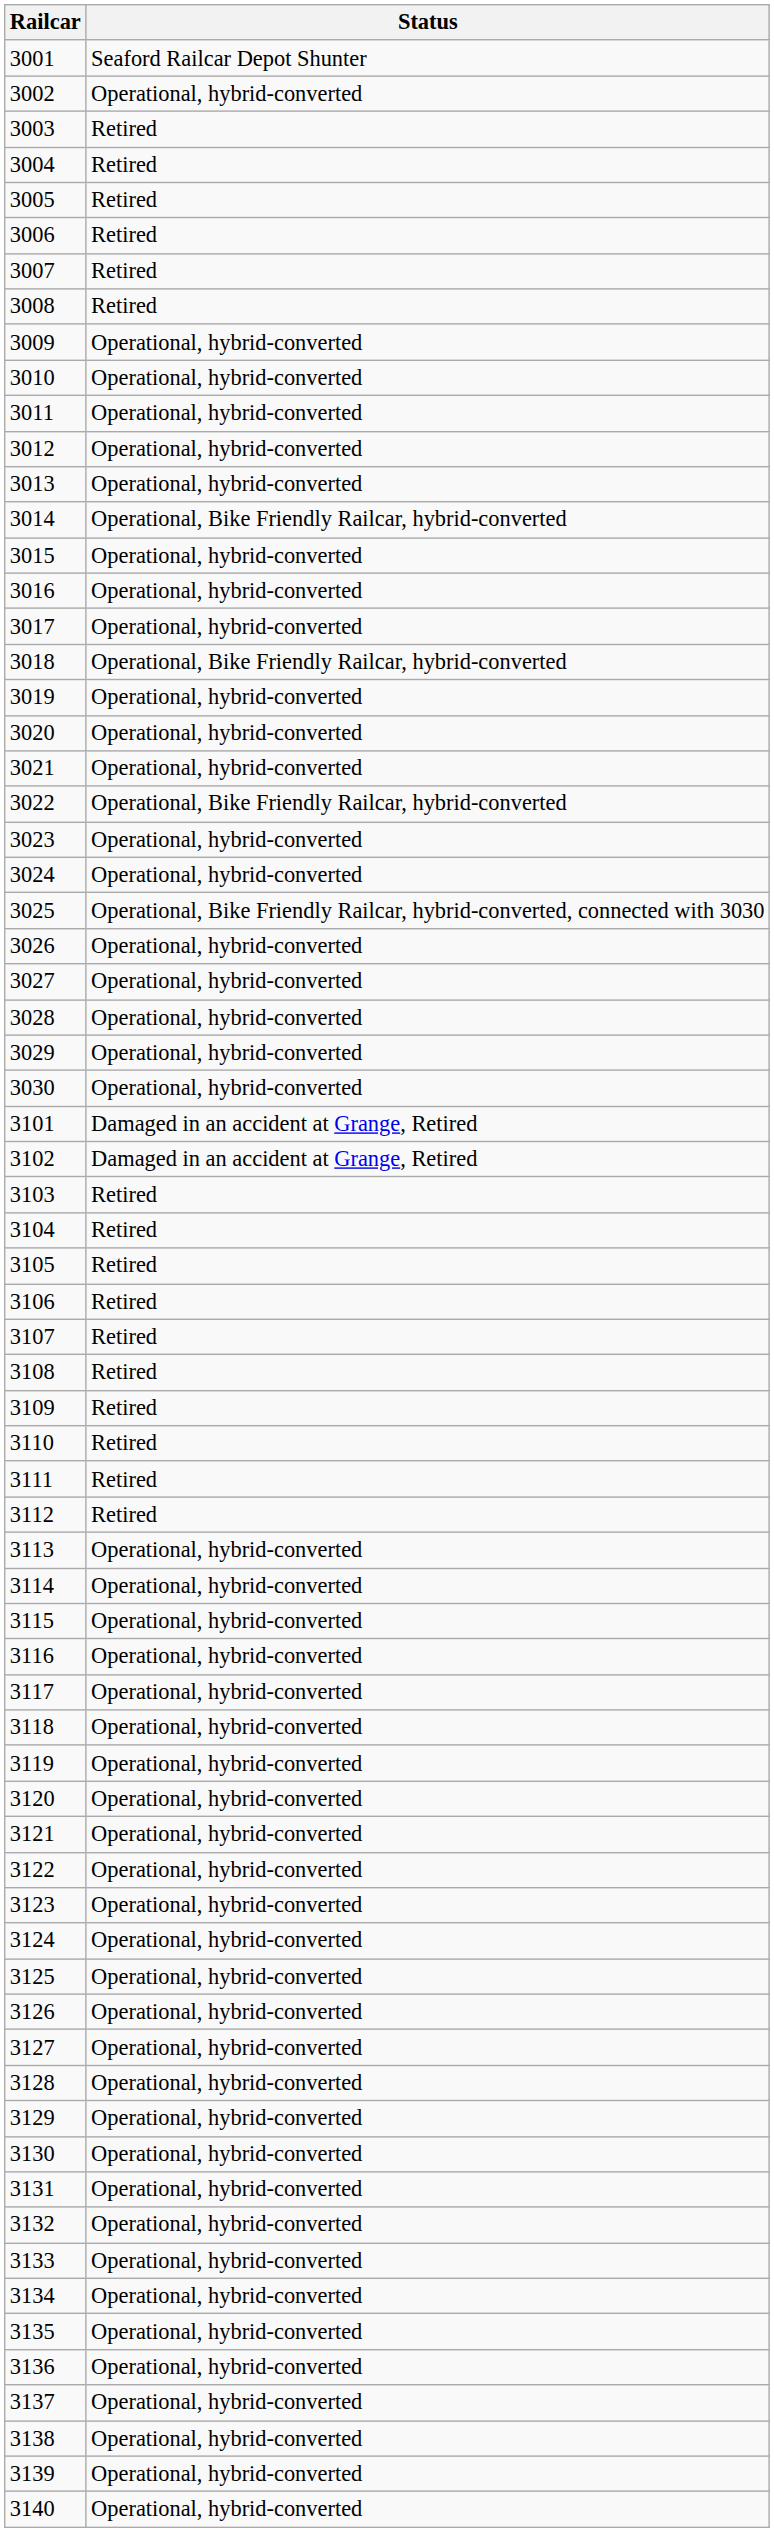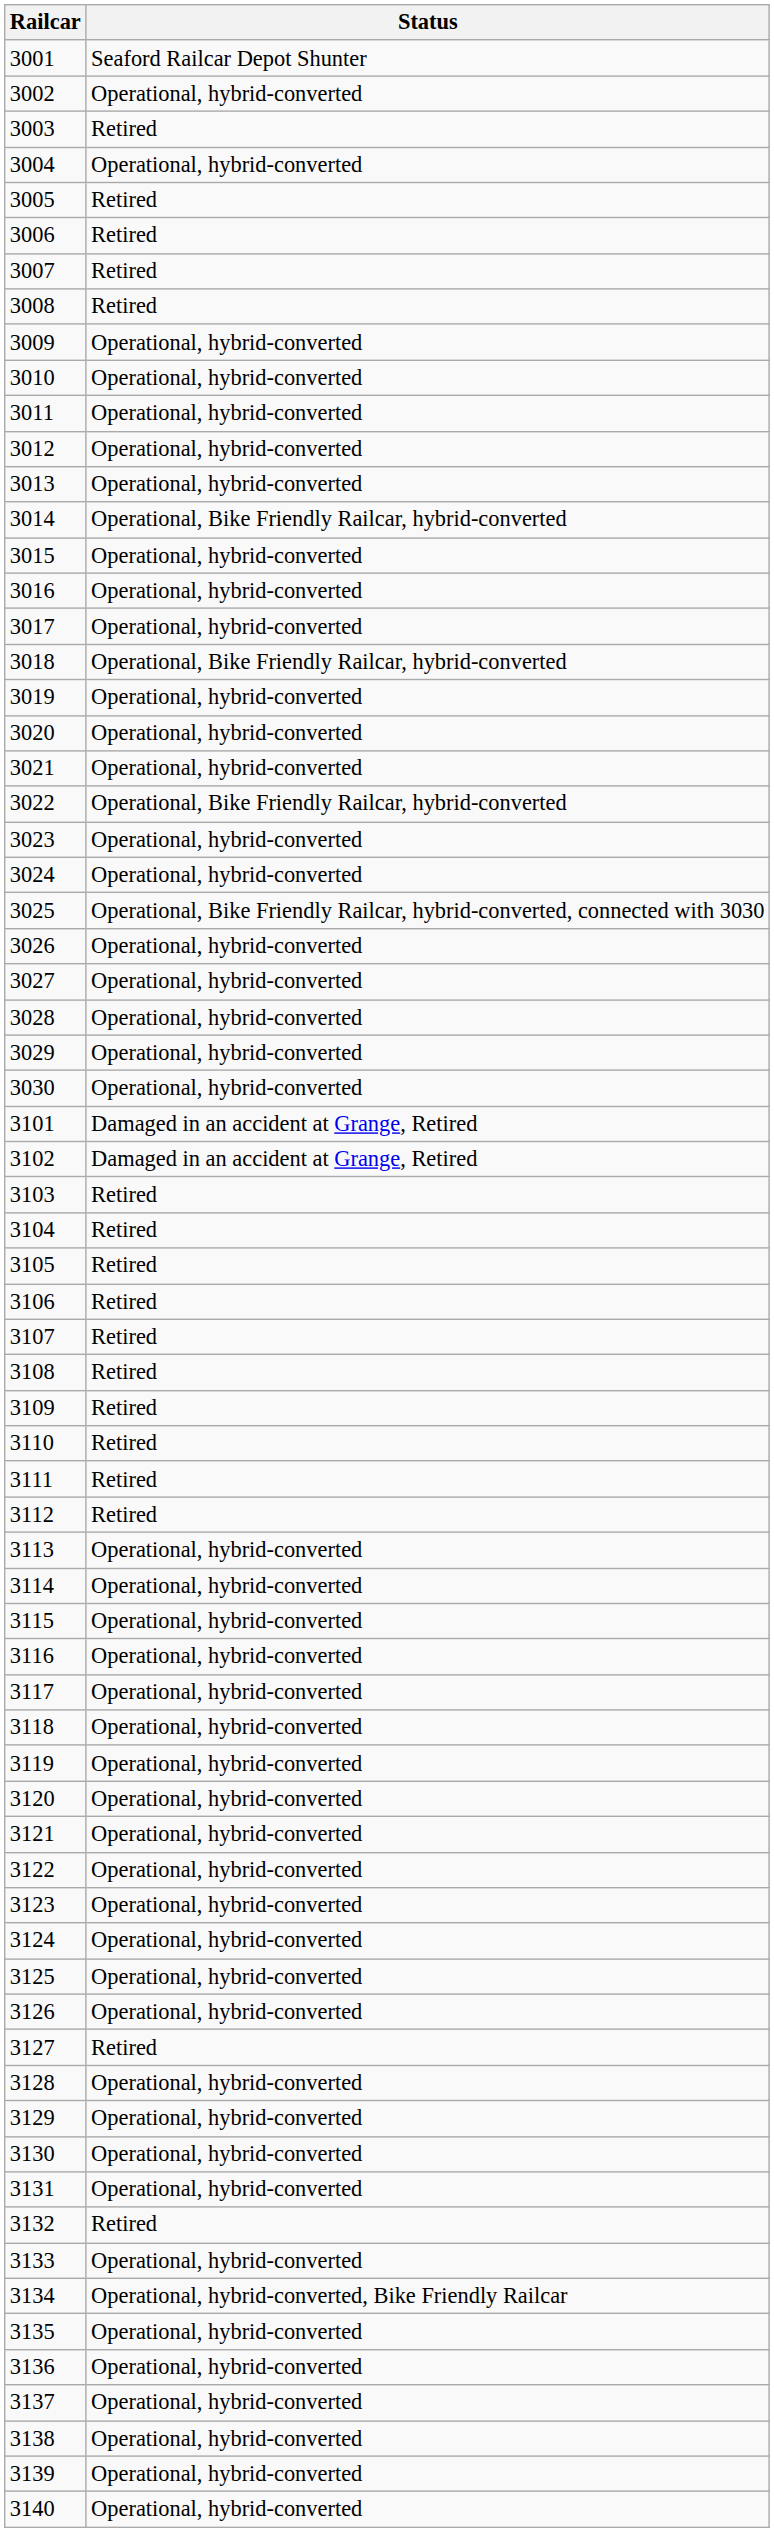3004 | Status: Retired -> Operational, hybrid-converted
3127 | Status: Operational, hybrid-converted -> Retired
3132 | Status: Operational, hybrid-converted -> Retired
3134 | Status: Operational, hybrid-converted -> Operational, hybrid-converted, Bike Friendly Railcar
